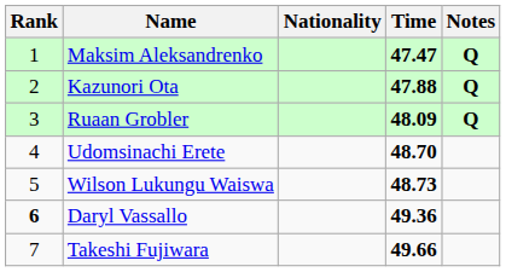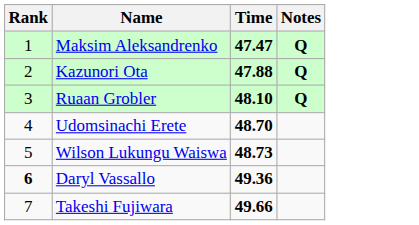- column: Nationality
Ruaan Grobler | Time: 48.09 -> 48.10
